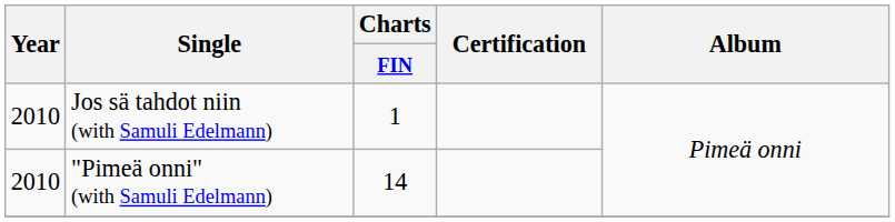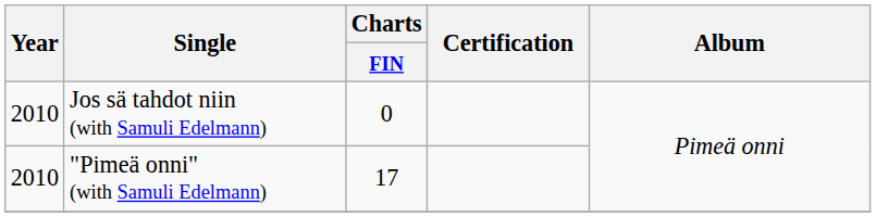Jos sä tahdot niin (with Samuli Edelmann) | Charts / FIN: 1 -> 0
"Pimeä onni" (with Samuli Edelmann) | Charts / FIN: 14 -> 17
